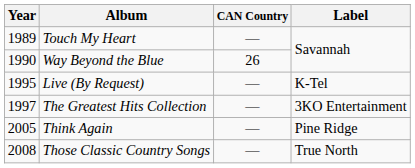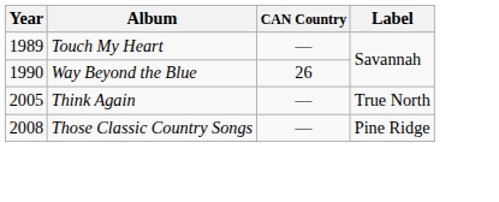- row: 1995 | Live (By Request) | — | K-Tel
- row: 1997 | The Greatest Hits Collection | — | 3KO Entertainment
Think Again | Label: Pine Ridge -> True North
Those Classic Country Songs | Label: True North -> Pine Ridge
